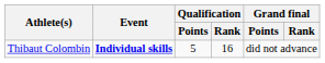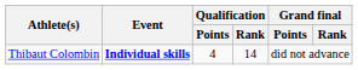Thibaut Colombin | Qualification / Points: 5 -> 4
Thibaut Colombin | Qualification / Rank: 16 -> 14
